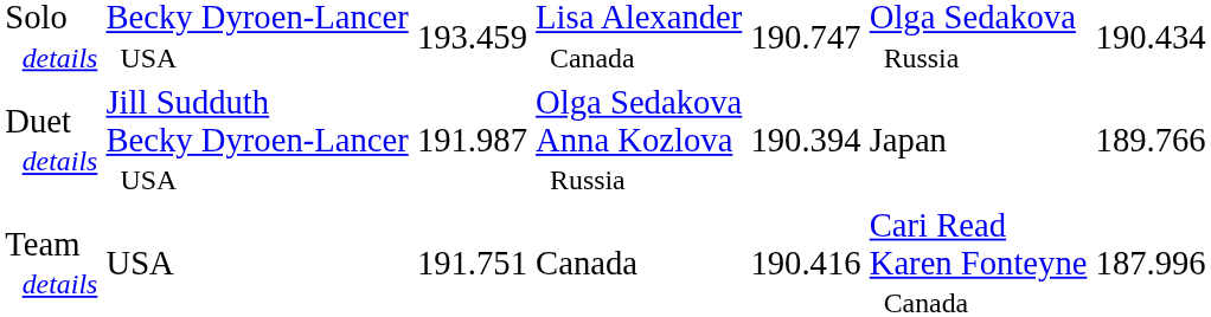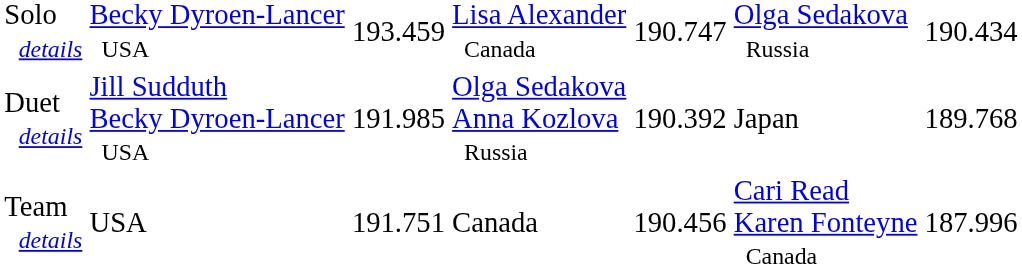Duet details | column 3: 191.987 -> 191.985
Duet details | column 5: 190.394 -> 190.392
Duet details | column 7: 189.766 -> 189.768
Team details | column 5: 190.416 -> 190.456
